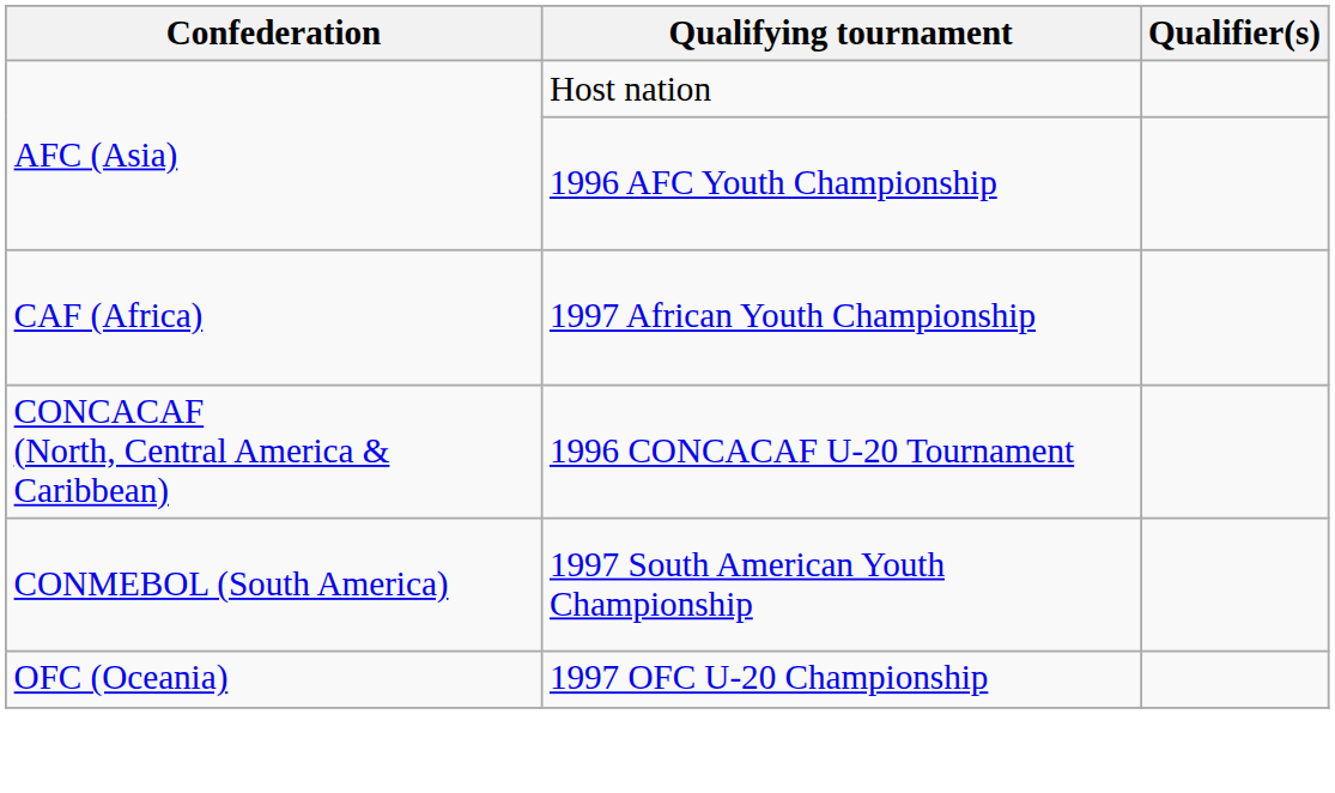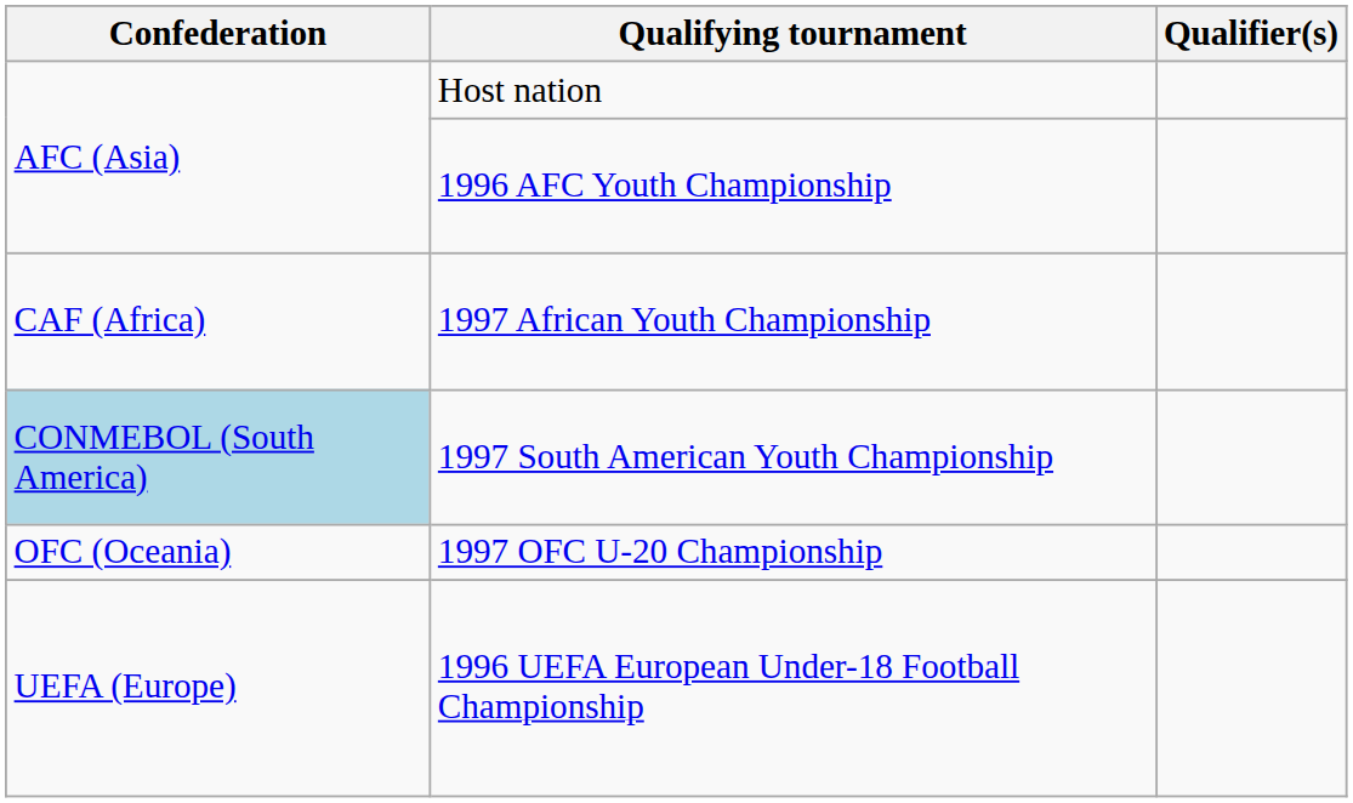- row: CONCACAF (North, Central America & Caribbean) | 1996 CONCACAF U-20 Tournament
1997 South American Youth Championship | Confederation: no background -> lightblue background
+ row: UEFA (Europe) | 1996 UEFA European Under-18 Football Championship
